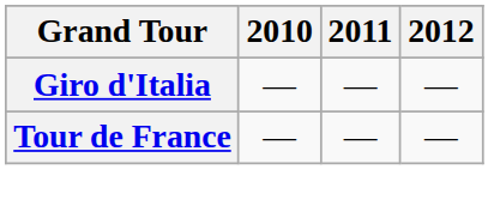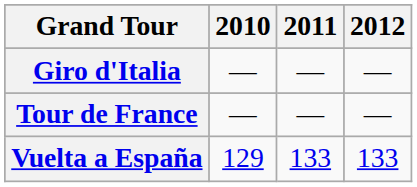+ row: Vuelta a España | 129 | 133 | 133
